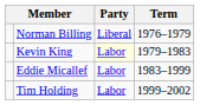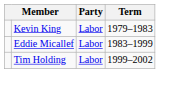- row: Norman Billing | Liberal | 1976–1979
Kevin King | Party: lightyellow background -> no background
